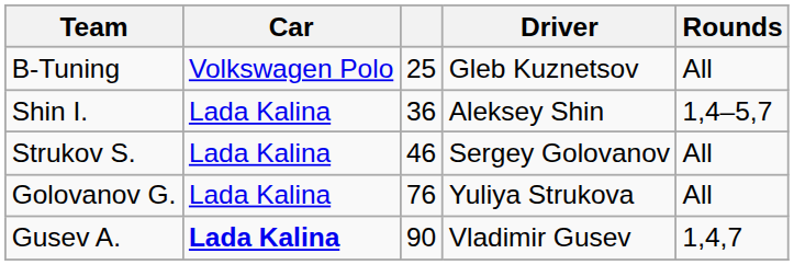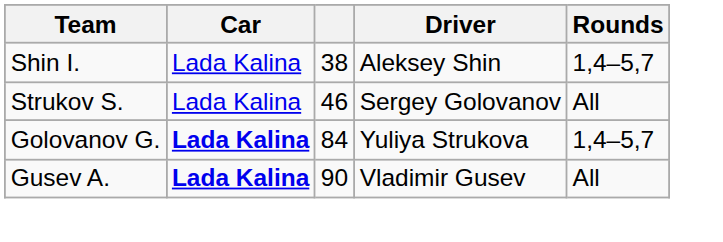- row: B-Tuning | Volkswagen Polo | 25 | Gleb Kuznetsov | All
Shin I. | column 3: 36 -> 38
Golovanov G. | Car: normal -> bold
Golovanov G. | column 3: 76 -> 84
Golovanov G. | Rounds: All -> 1,4–5,7
Gusev A. | Rounds: 1,4,7 -> All
